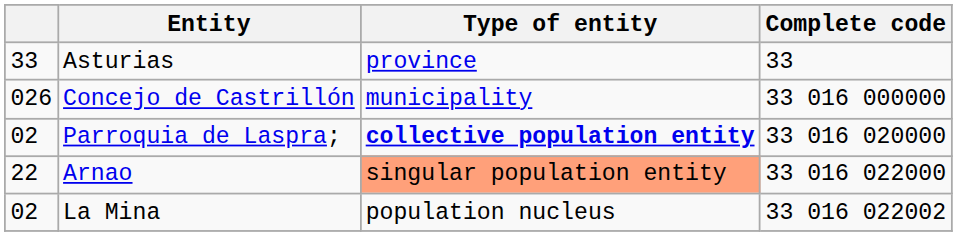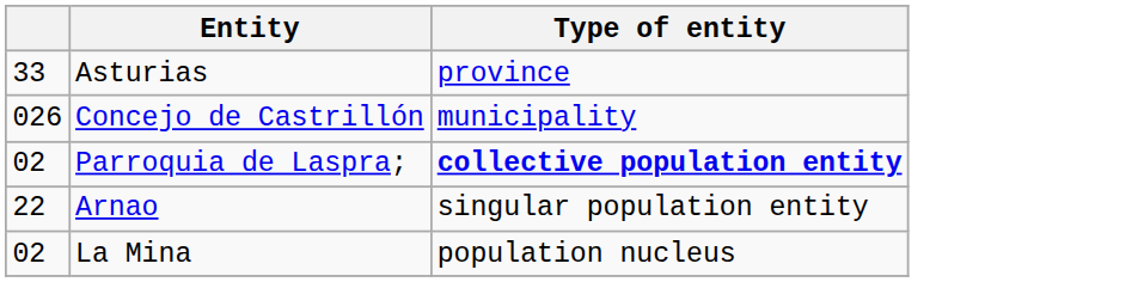- column: Complete code | 33 | 33 016 000000 | 33 016 020000 | 33 016 022000 | 33 016 022002
Arnao | Type of entity: lightsalmon background -> no background
